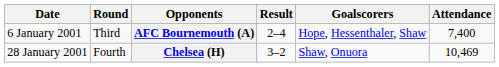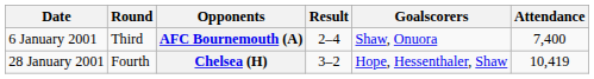AFC Bournemouth (A) | Goalscorers: Hope, Hessenthaler, Shaw -> Shaw, Onuora
Chelsea (H) | Goalscorers: Shaw, Onuora -> Hope, Hessenthaler, Shaw
Chelsea (H) | Attendance: 10,469 -> 10,419
